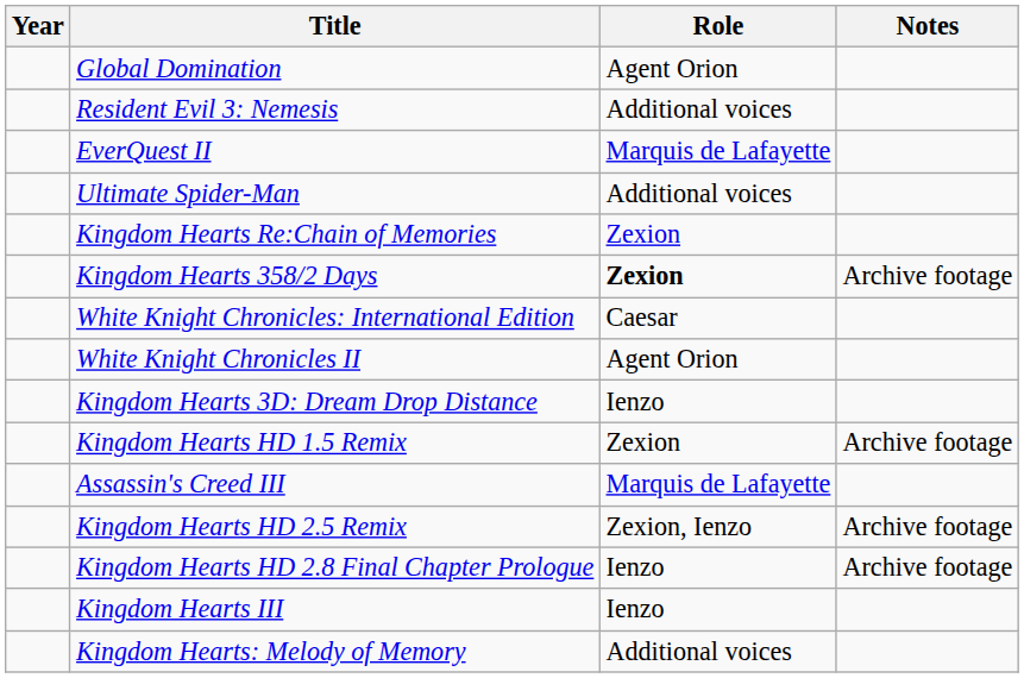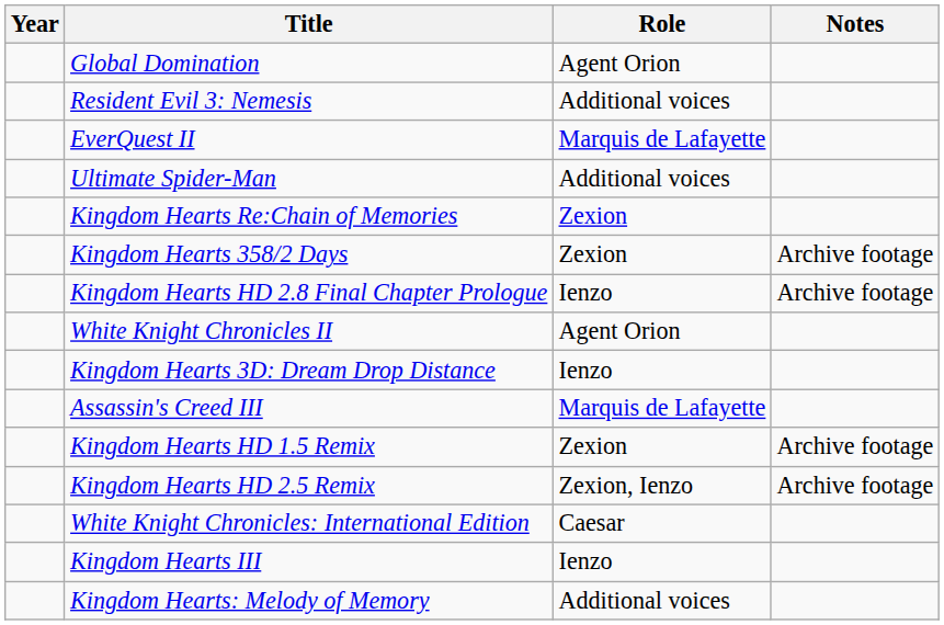Kingdom Hearts 358/2 Days | Role: bold -> normal
rows swapped: White Knight Chronicles: International Edition <-> Kingdom Hearts HD 2.8 Final Chapter Prologue
rows swapped: Assassin's Creed III <-> Kingdom Hearts HD 1.5 Remix
